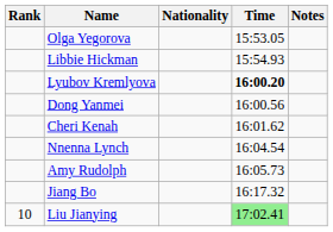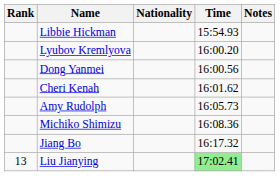- row: Olga Yegorova | 15:53.05
Lyubov Kremlyova | Time: bold -> normal
- row: Nnenna Lynch | 16:04.54
+ row: Michiko Shimizu | 16:08.36
Liu Jianying | Rank: 10 -> 13
